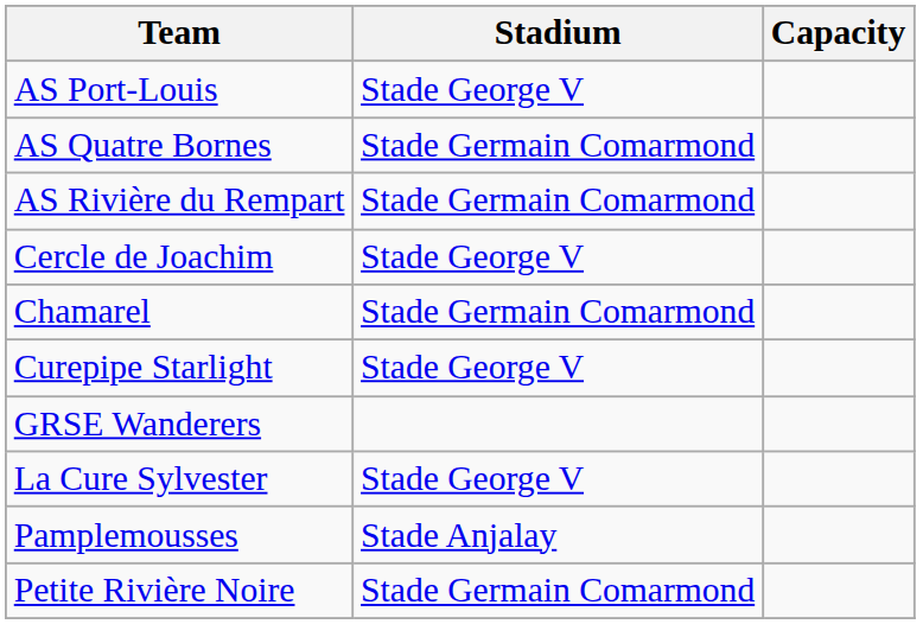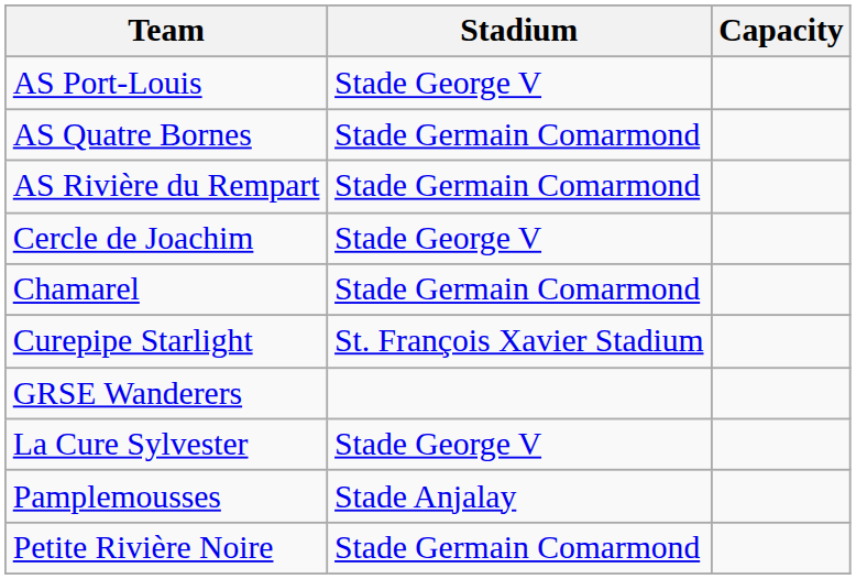Curepipe Starlight | Stadium: Stade George V -> St. François Xavier Stadium
